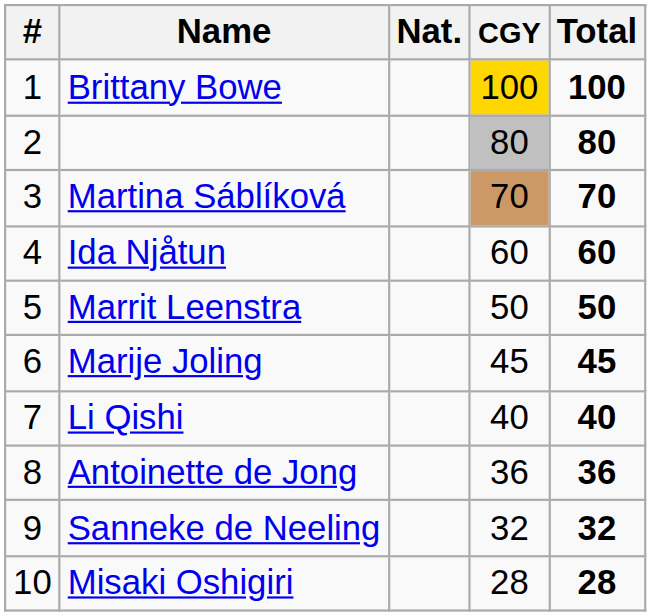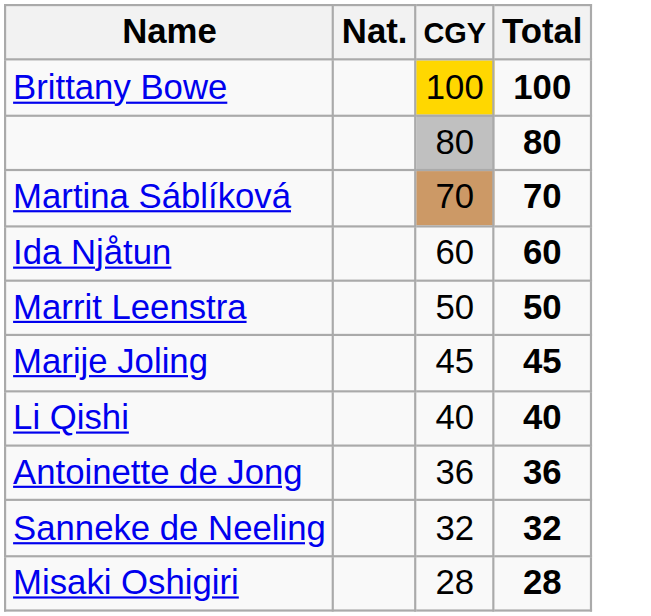- column: # | 1 | 2 | 3 | 4 | 5 | 6 | 7 | 8 | 9 | 10
